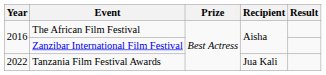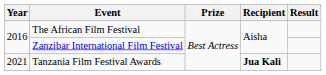Tanzania Film Festival Awards | Year: 2022 -> 2021
Tanzania Film Festival Awards | Recipient: normal -> bold
